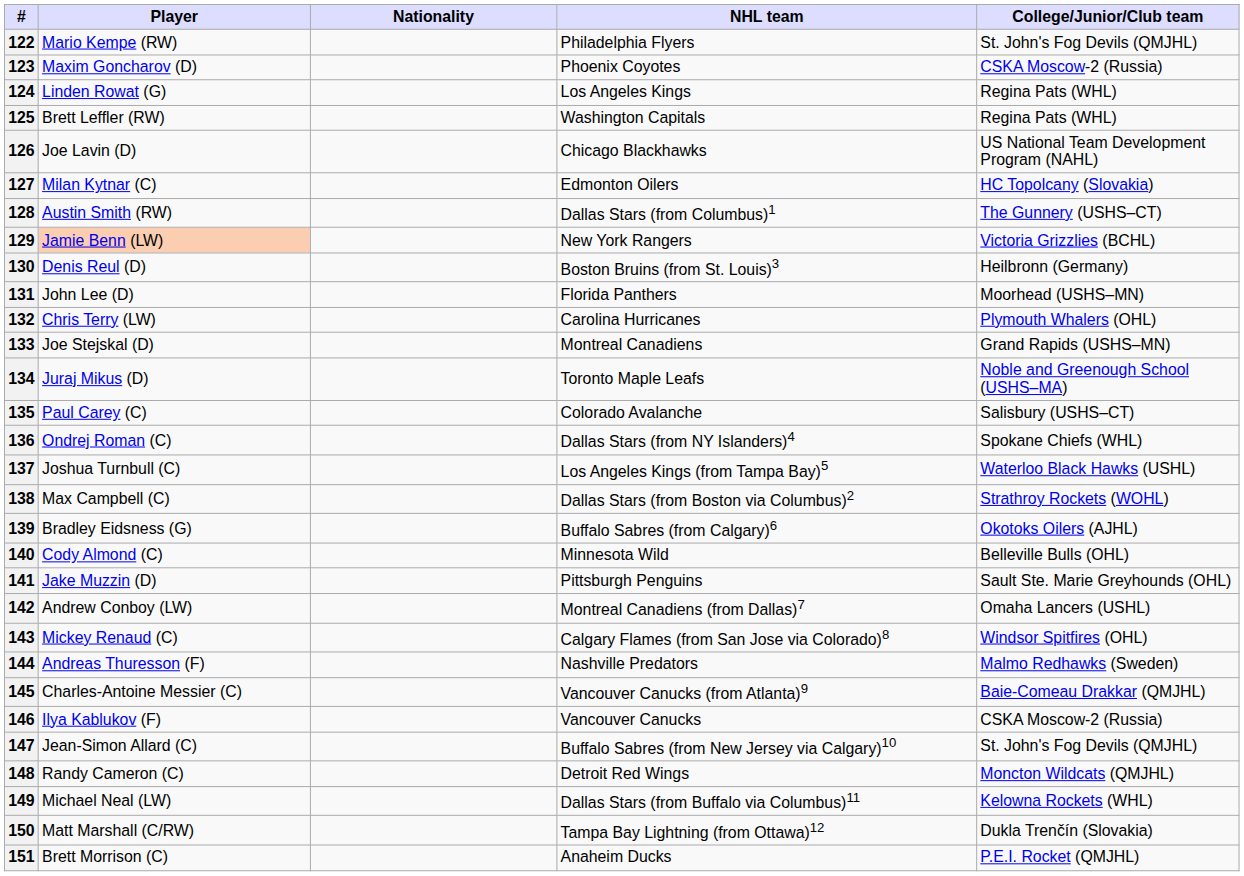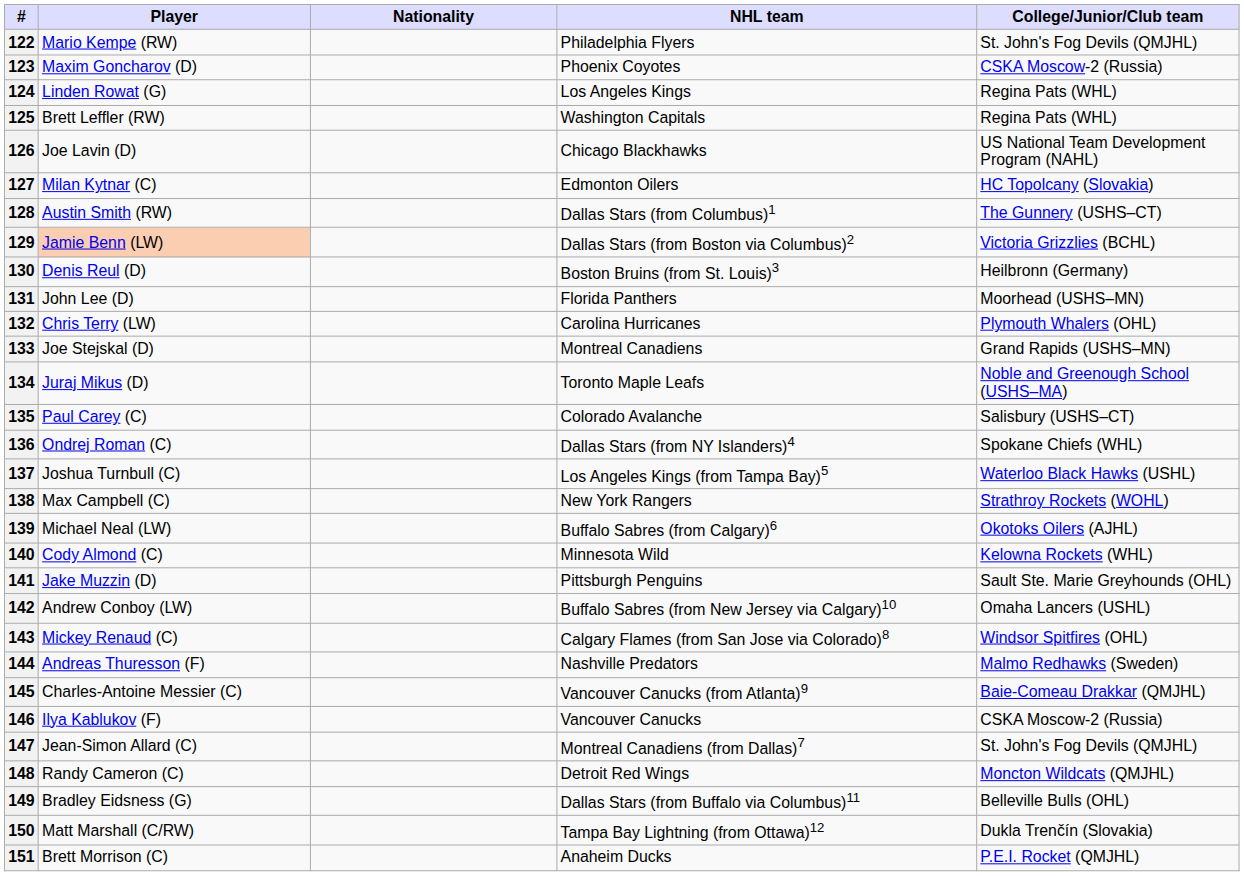129 | NHL team: New York Rangers -> Dallas Stars (from Boston via Columbus)2
138 | NHL team: Dallas Stars (from Boston via Columbus)2 -> New York Rangers
139 | Player: Bradley Eidsness (G) -> Michael Neal (LW)
140 | College/Junior/Club team: Belleville Bulls (OHL) -> Kelowna Rockets (WHL)
142 | NHL team: Montreal Canadiens (from Dallas)7 -> Buffalo Sabres (from New Jersey via Calgary)10
147 | NHL team: Buffalo Sabres (from New Jersey via Calgary)10 -> Montreal Canadiens (from Dallas)7
149 | Player: Michael Neal (LW) -> Bradley Eidsness (G)
149 | College/Junior/Club team: Kelowna Rockets (WHL) -> Belleville Bulls (OHL)
